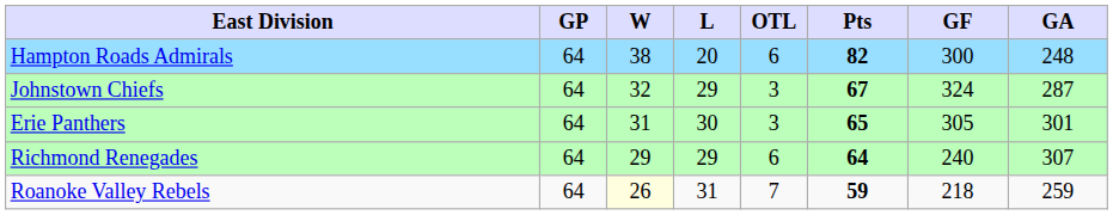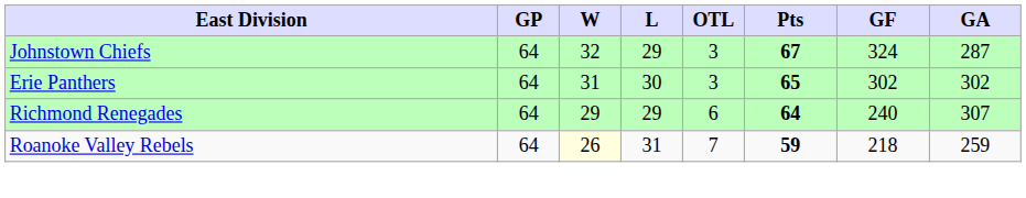- row: Hampton Roads Admirals | 64 | 38 | 20 | 6 | 82 | 300 | 248
Erie Panthers | GF: 305 -> 302
Erie Panthers | GA: 301 -> 302
